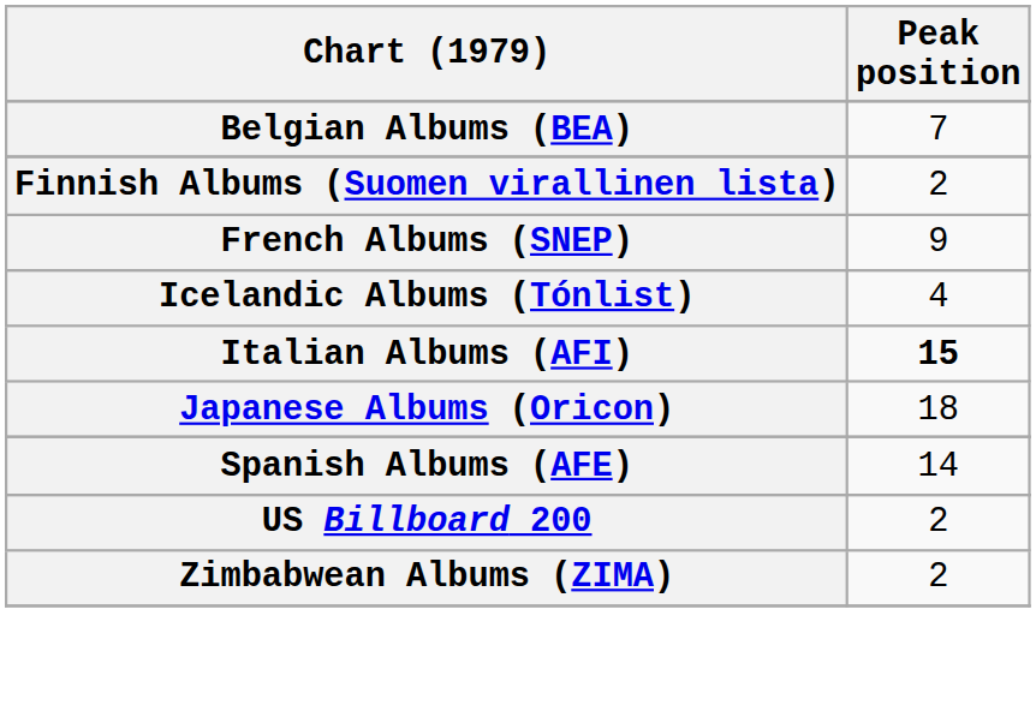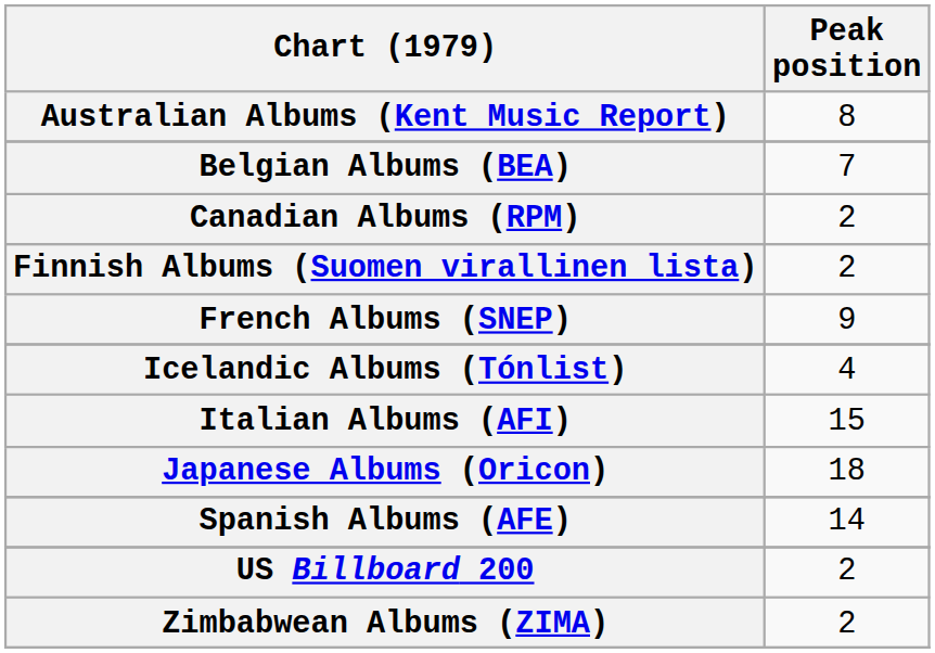+ row: Australian Albums (Kent Music Report) | 8
+ row: Canadian Albums (RPM) | 2
Italian Albums (AFI) | Peak position: bold -> normal
